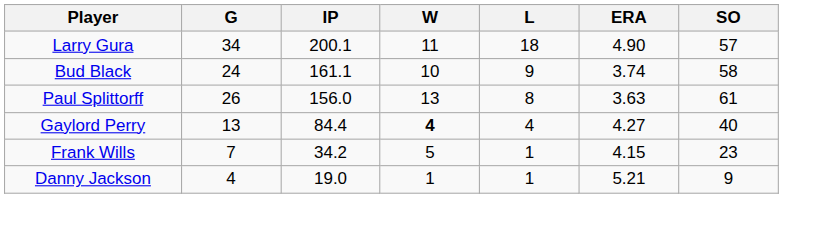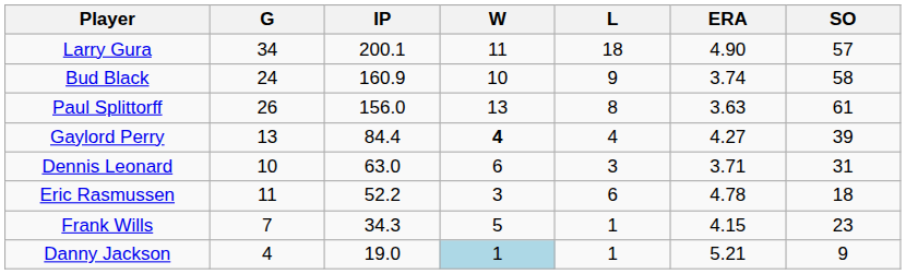Bud Black | IP: 161.1 -> 160.9
Gaylord Perry | SO: 40 -> 39
+ row: Dennis Leonard | 10 | 63.0 | 6 | 3 | 3.71 | 31
+ row: Eric Rasmussen | 11 | 52.2 | 3 | 6 | 4.78 | 18
Frank Wills | IP: 34.2 -> 34.3
Danny Jackson | W: no background -> lightblue background
